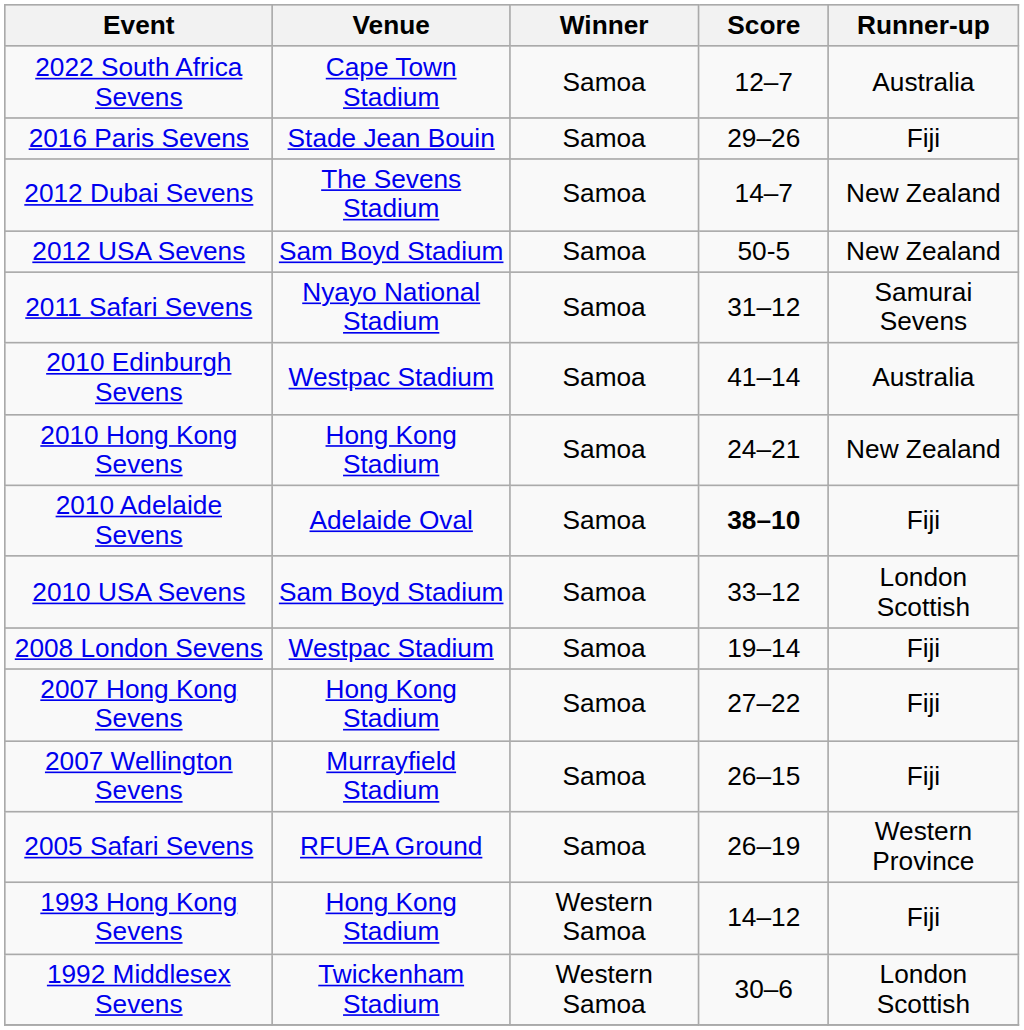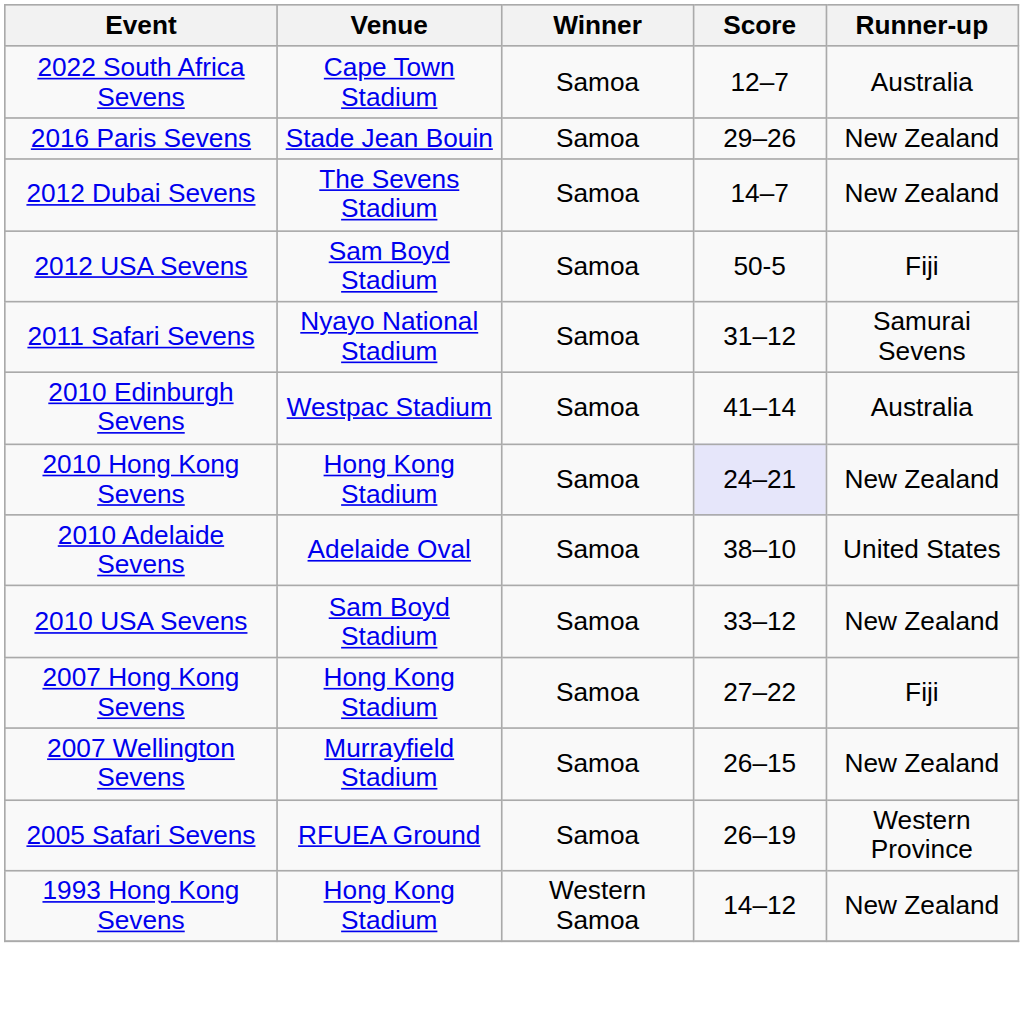2016 Paris Sevens | Runner-up: Fiji -> New Zealand
2012 USA Sevens | Runner-up: New Zealand -> Fiji
2010 Hong Kong Sevens | Score: no background -> lavender background
2010 Adelaide Sevens | Score: bold -> normal
2010 Adelaide Sevens | Runner-up: Fiji -> United States
2010 USA Sevens | Runner-up: London Scottish -> New Zealand
- row: 2008 London Sevens | Westpac Stadium | Samoa | 19–14 | Fiji
2007 Wellington Sevens | Runner-up: Fiji -> New Zealand
1993 Hong Kong Sevens | Runner-up: Fiji -> New Zealand
- row: 1992 Middlesex Sevens | Twickenham Stadium | Western Samoa | 30–6 | London Scottish
